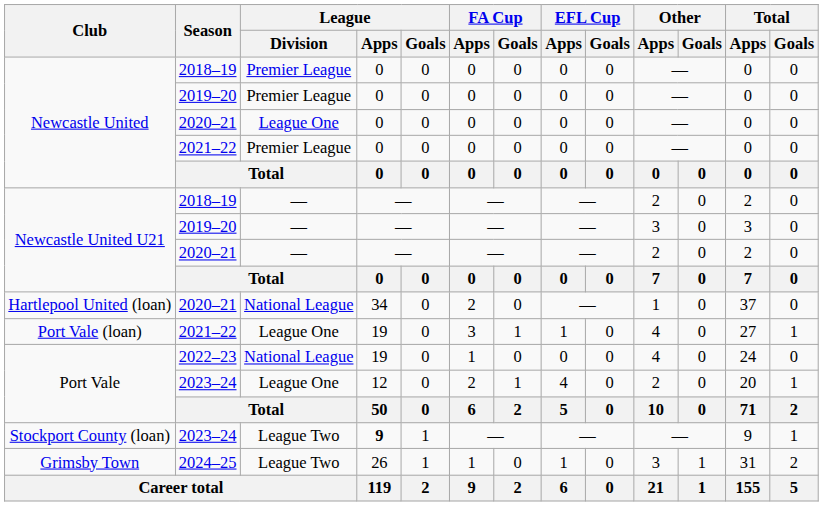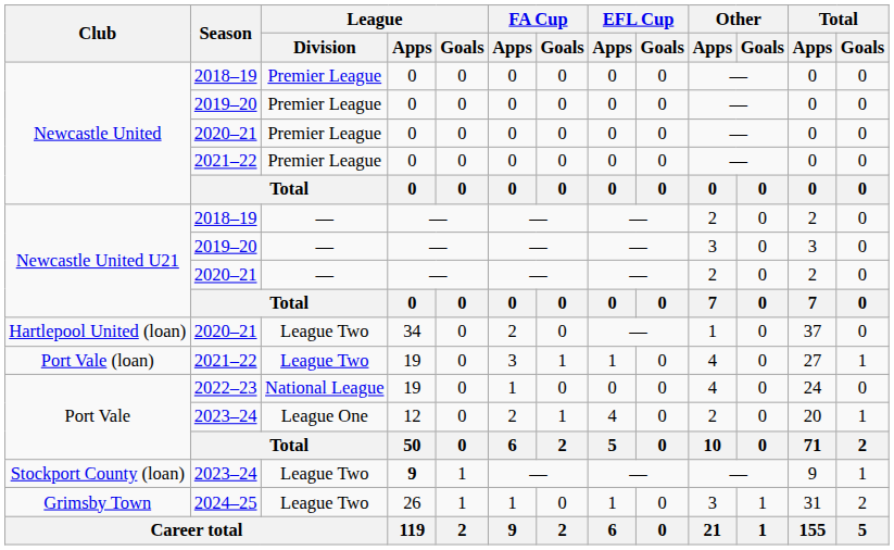Newcastle United / 2020–21 | League / Division: League One -> Premier League
Hartlepool United (loan) | League / Division: National League -> League Two
Port Vale (loan) | League / Division: League One -> League Two
